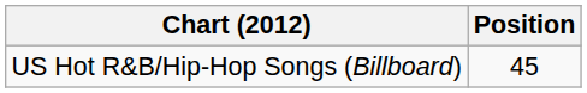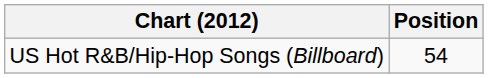US Hot R&B/Hip-Hop Songs (Billboard) | Position: 45 -> 54
